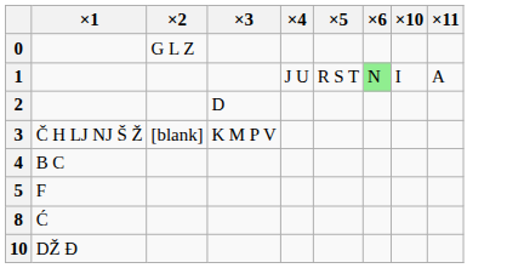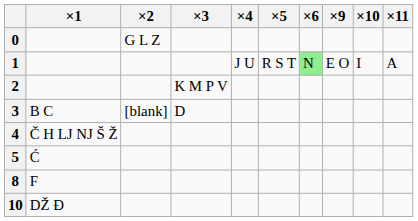+ column: ×9 | E O
2 | ×3: D -> K M P V
3 | ×1: Č H LJ NJ Š Ž -> B C
3 | ×3: K M P V -> D
4 | ×1: B C -> Č H LJ NJ Š Ž
5 | ×1: F -> Ć
8 | ×1: Ć -> F
